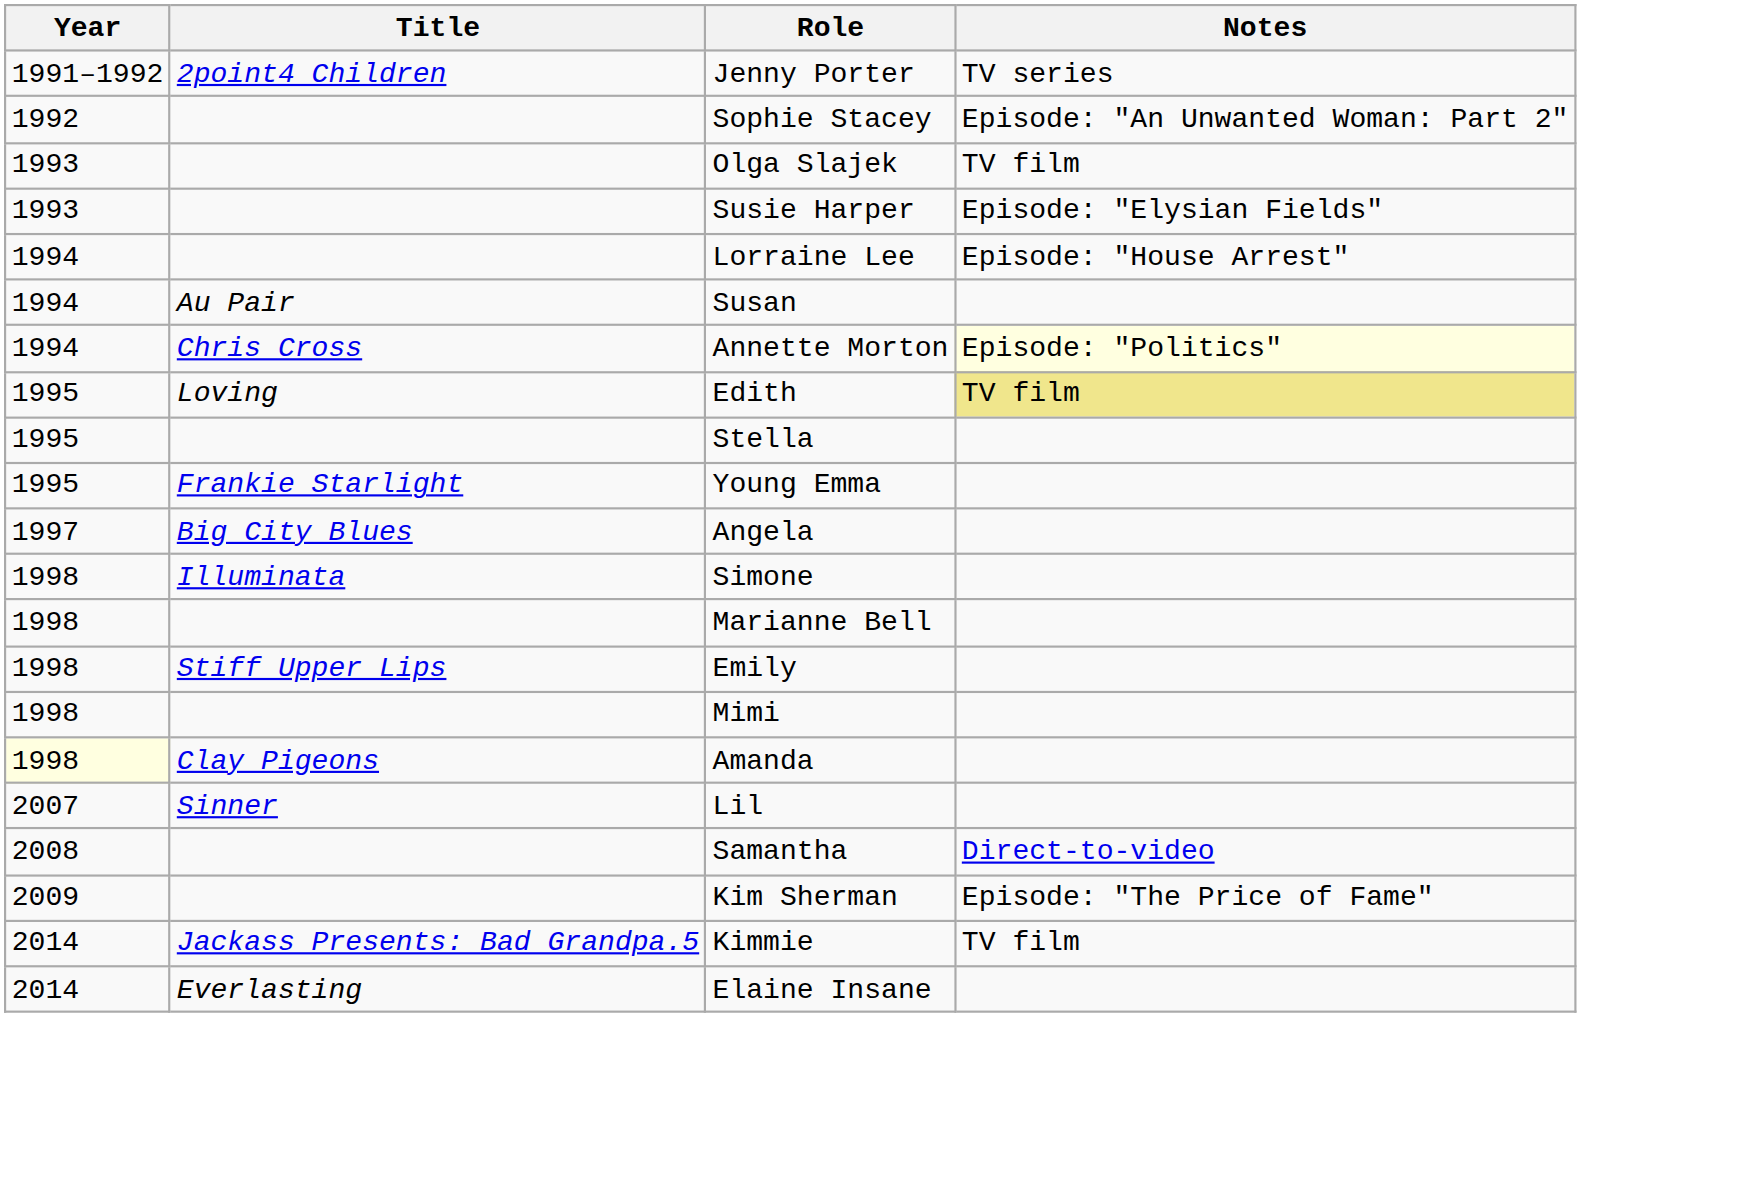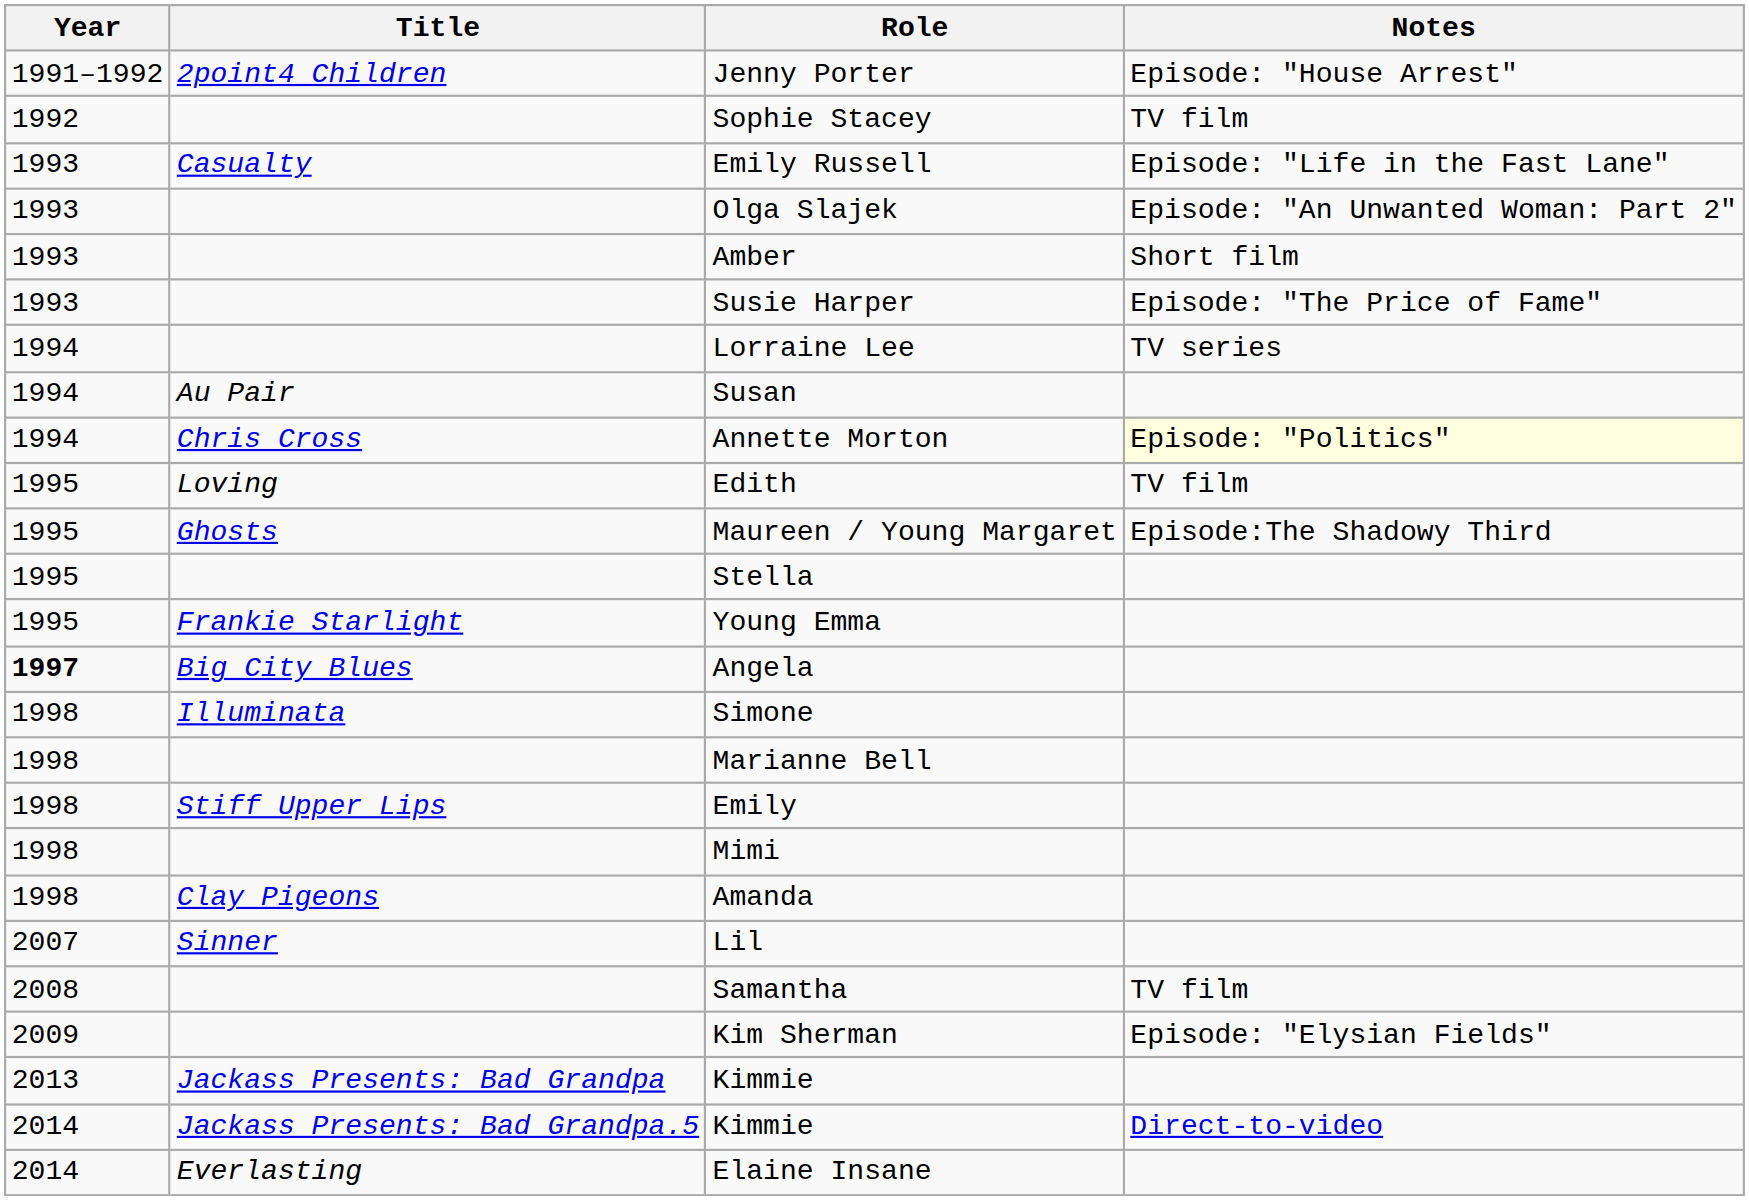Jenny Porter | Notes: TV series -> Episode: "House Arrest"
Sophie Stacey | Notes: Episode: "An Unwanted Woman: Part 2" -> TV film
+ row: 1993 | Casualty | Emily Russell | Episode: "Life in the Fast Lane"
Olga Slajek | Notes: TV film -> Episode: "An Unwanted Woman: Part 2"
+ row: 1993 | Amber | Short film
Susie Harper | Notes: Episode: "Elysian Fields" -> Episode: "The Price of Fame"
Lorraine Lee | Notes: Episode: "House Arrest" -> TV series
Edith | Notes: khaki background -> no background
+ row: 1995 | Ghosts | Maureen / Young Margaret | Episode:The Shadowy Third
Angela | Year: normal -> bold
Amanda | Year: lightyellow background -> no background
Samantha | Notes: Direct-to-video -> TV film
Kim Sherman | Notes: Episode: "The Price of Fame" -> Episode: "Elysian Fields"
+ row: 2013 | Jackass Presents: Bad Grandpa | Kimmie
Jackass Presents: Bad Grandpa.5 / Kimmie | Notes: TV film -> Direct-to-video
